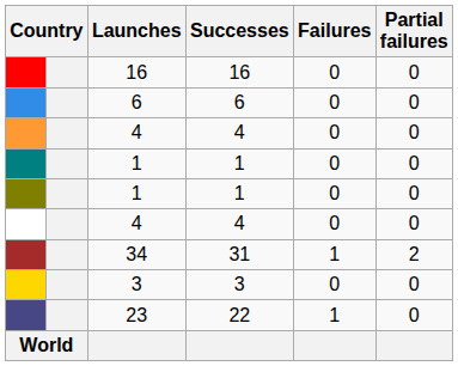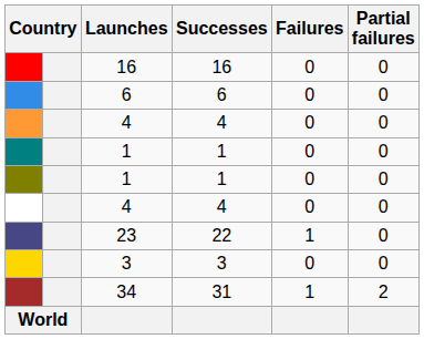rows swapped: 34 <-> 23
